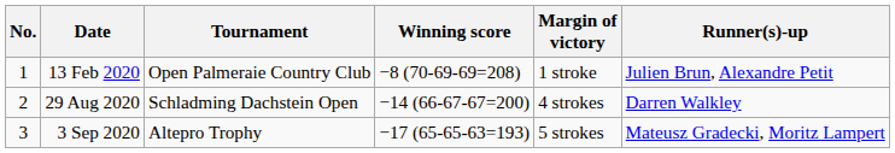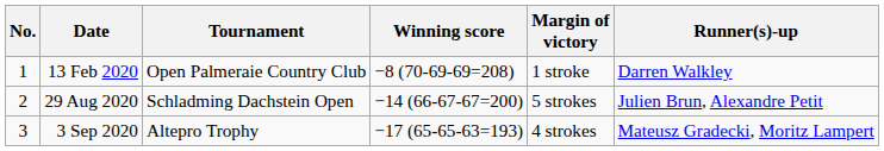13 Feb 2020 | Runner(s)-up: Julien Brun, Alexandre Petit -> Darren Walkley
29 Aug 2020 | Margin of victory: 4 strokes -> 5 strokes
29 Aug 2020 | Runner(s)-up: Darren Walkley -> Julien Brun, Alexandre Petit
3 Sep 2020 | Margin of victory: 5 strokes -> 4 strokes
